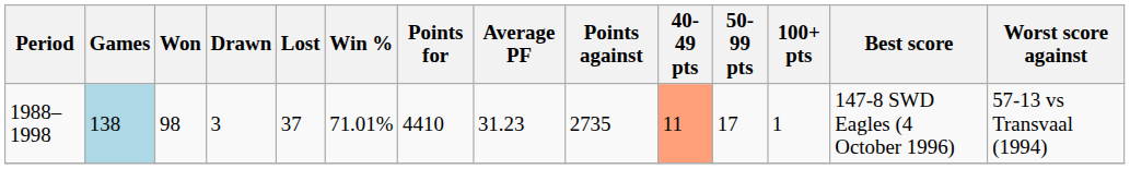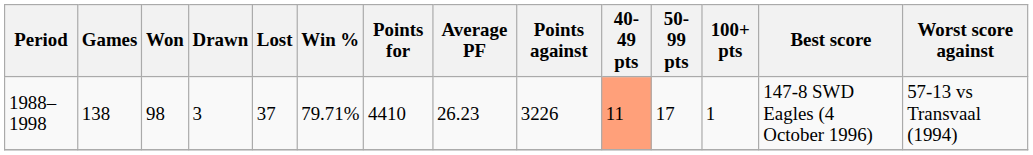1988–1998 | Games: lightblue background -> no background
1988–1998 | Win %: 71.01% -> 79.71%
1988–1998 | Average PF: 31.23 -> 26.23
1988–1998 | Points against: 2735 -> 3226
